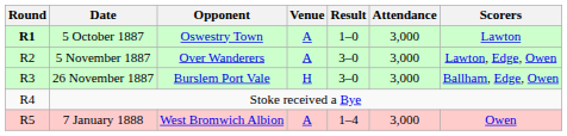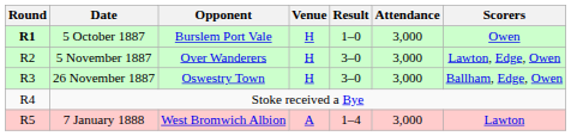5 October 1887 | Opponent: Oswestry Town -> Burslem Port Vale
5 October 1887 | Venue: A -> H
5 October 1887 | Scorers: Lawton -> Owen
5 November 1887 | Venue: A -> H
26 November 1887 | Opponent: Burslem Port Vale -> Oswestry Town
7 January 1888 | Scorers: Owen -> Lawton
